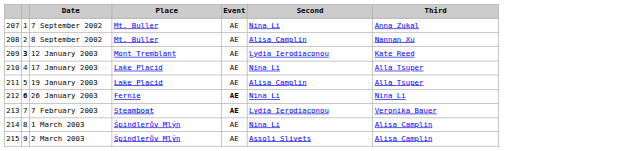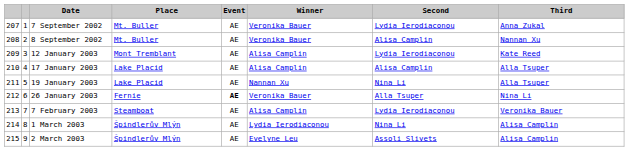+ column: Winner | Veronika Bauer | Veronika Bauer | Alisa Camplin | Alisa Camplin | Nannan Xu | Veronika Bauer | Alisa Camplin | Lydia Ierodiaconou | Evelyne Leu
7 September 2002 | Second: Nina Li -> Lydia Ierodiaconou
12 January 2003 | column 2: bold -> normal
17 January 2003 | Second: Nina Li -> Alisa Camplin
19 January 2003 | Second: Alisa Camplin -> Nina Li
26 January 2003 | column 2: bold -> normal
26 January 2003 | Second: Nina Li -> Alla Tsuper
7 February 2003 | Event: bold -> normal
